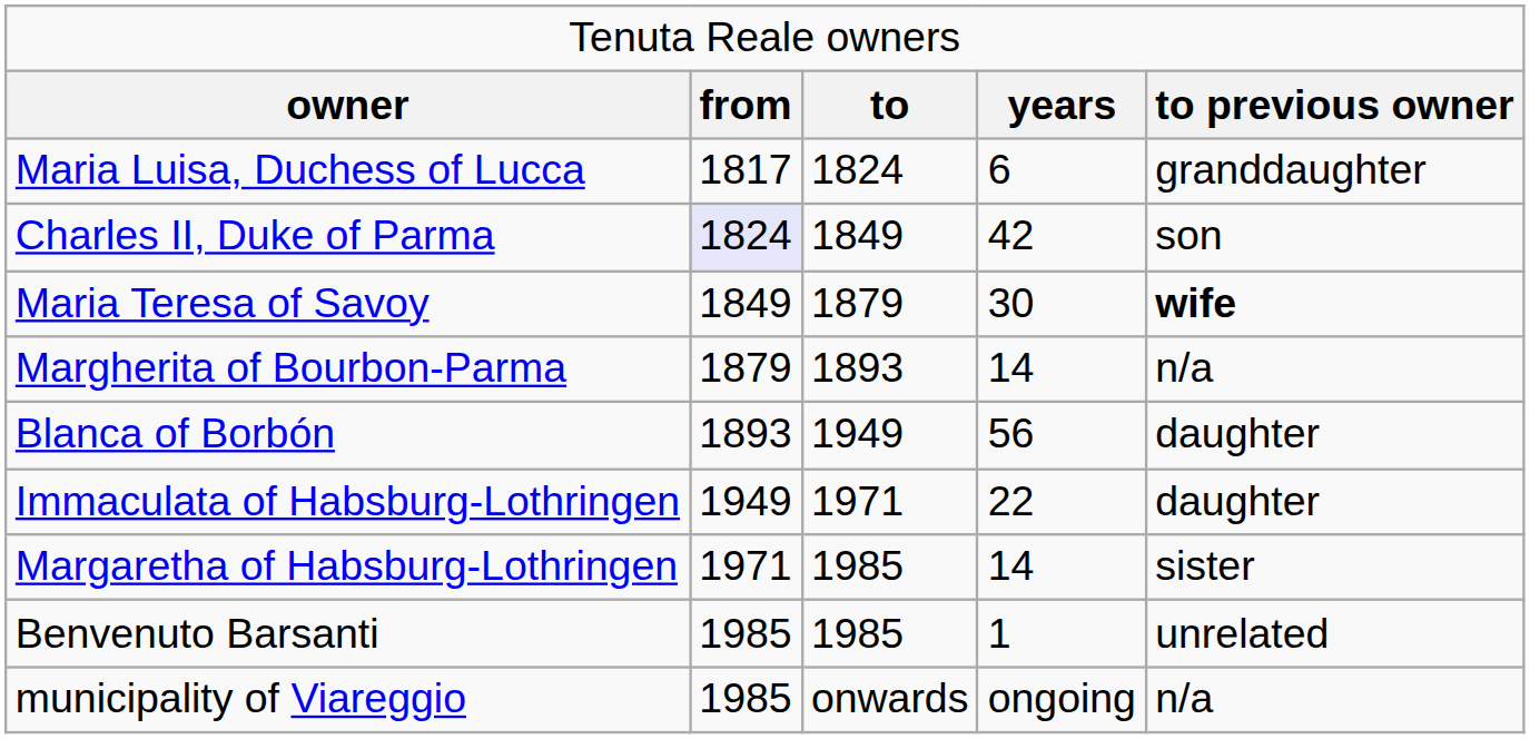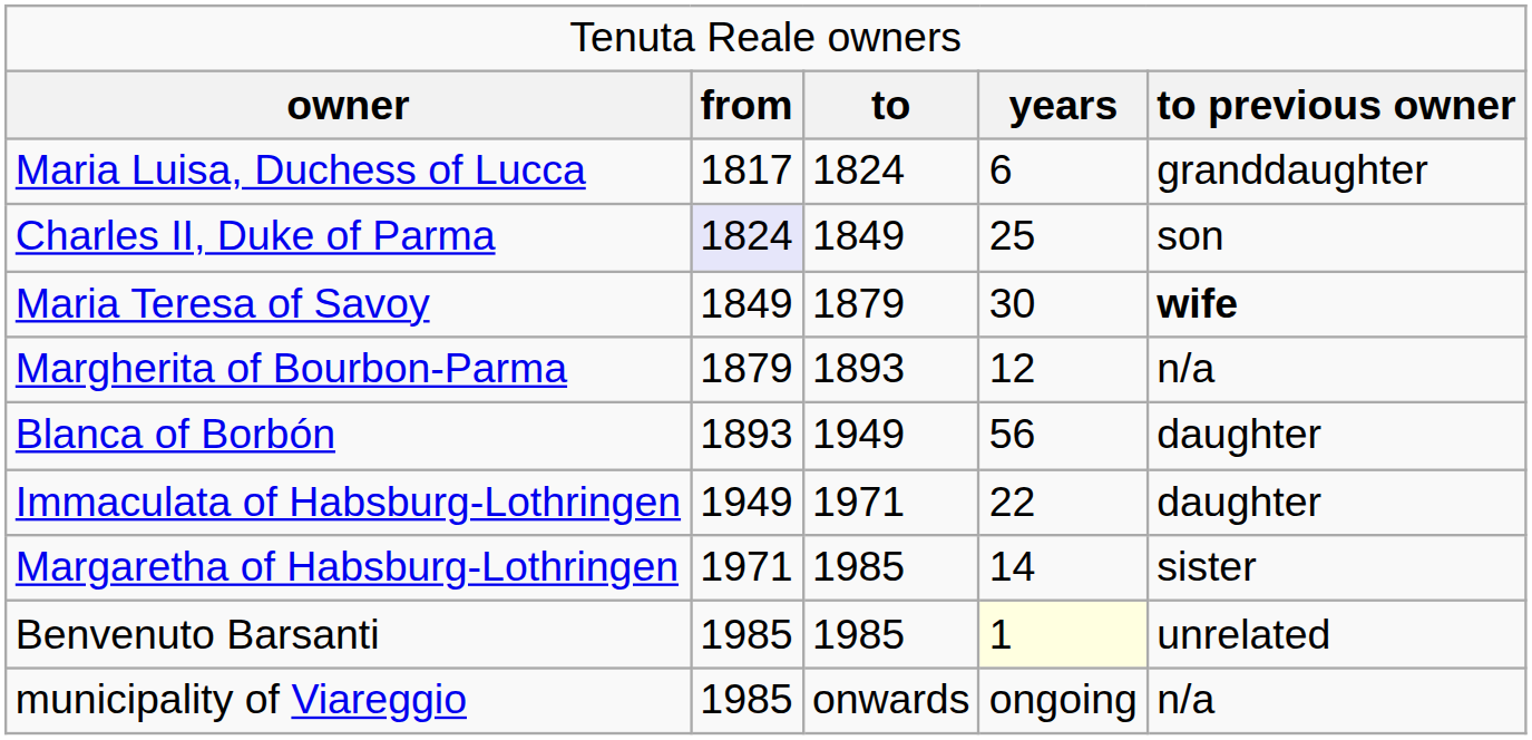Charles II, Duke of Parma | column 4: 42 -> 25
Margherita of Bourbon-Parma | column 4: 14 -> 12
Benvenuto Barsanti | column 4: no background -> lightyellow background
